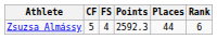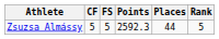Zsuzsa Almássy | FS: 4 -> 5
Zsuzsa Almássy | Rank: 6 -> 5
